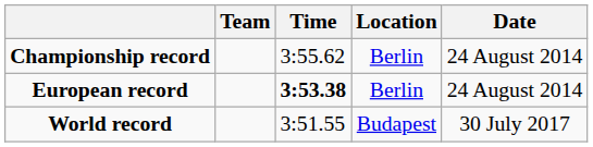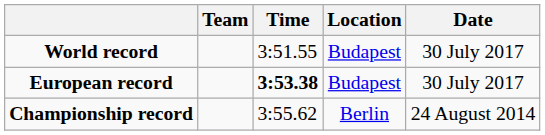rows swapped: World record <-> Championship record
European record | Location: Berlin -> Budapest
European record | Date: 24 August 2014 -> 30 July 2017
